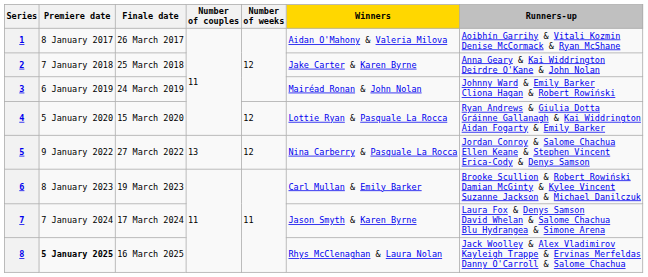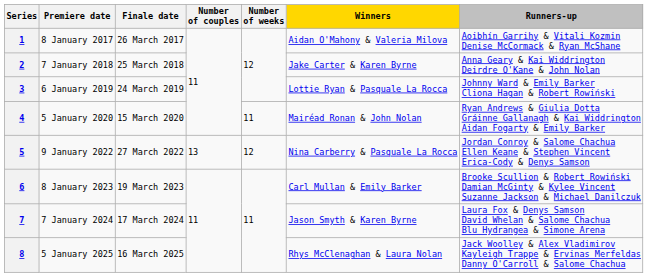3 | Winners: Mairéad Ronan & John Nolan -> Lottie Ryan & Pasquale La Rocca
4 | Number of weeks: 12 -> 11
4 | Winners: Lottie Ryan & Pasquale La Rocca -> Mairéad Ronan & John Nolan
8 | Premiere date: bold -> normal
